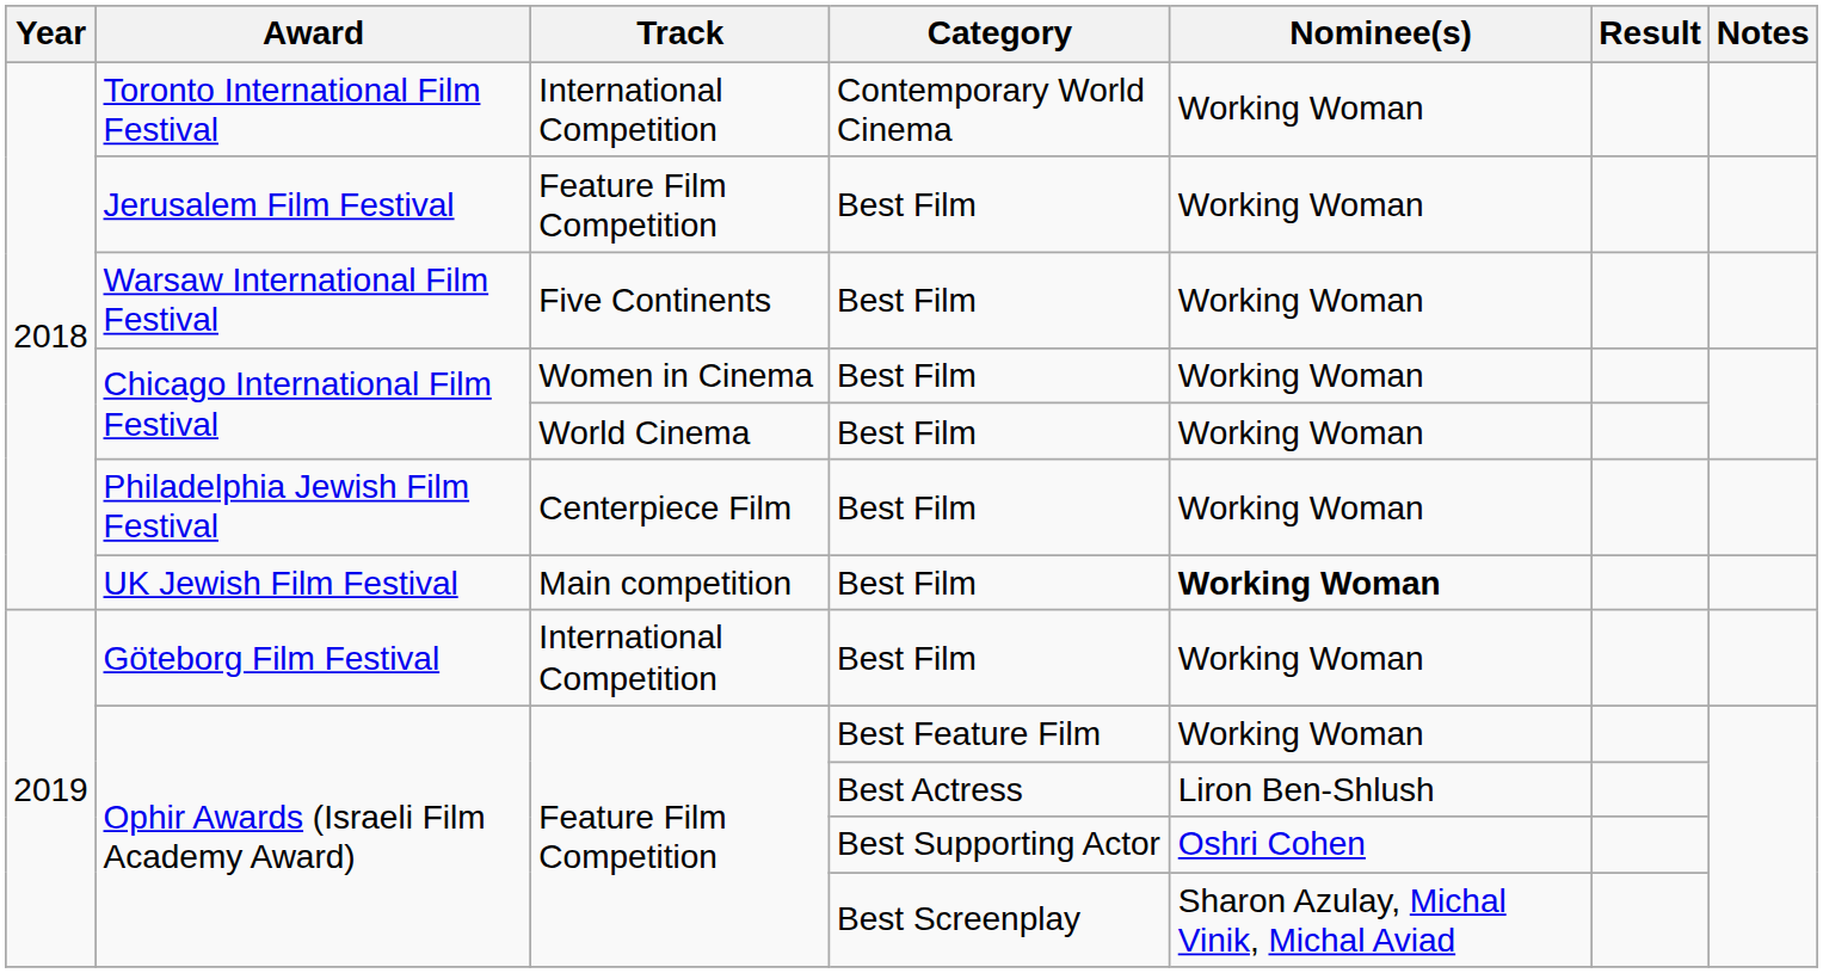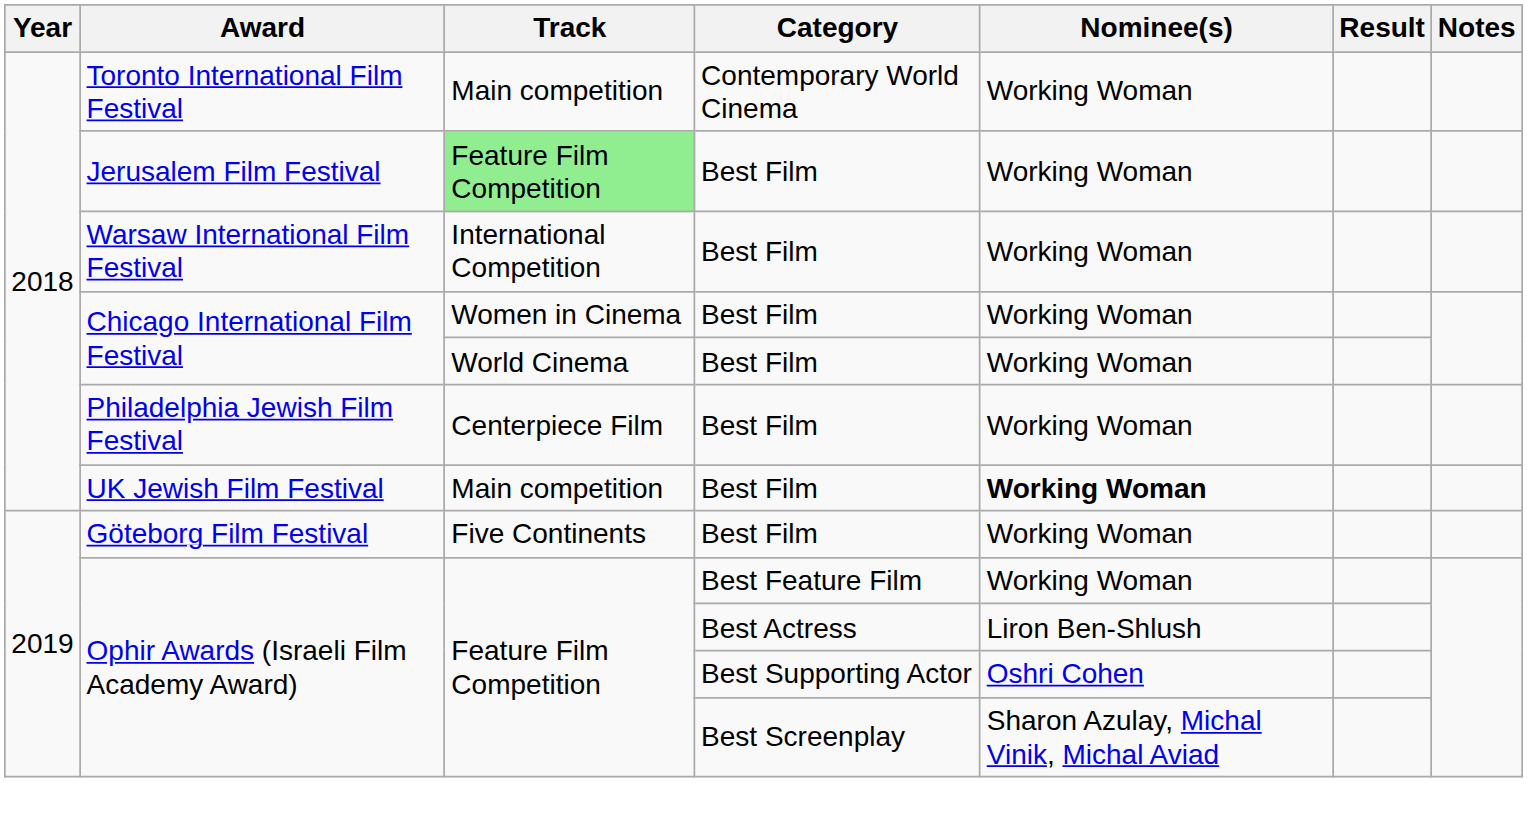Toronto International Film Festival | Track: International Competition -> Main competition
Jerusalem Film Festival | Track: no background -> lightgreen background
Warsaw International Film Festival | Track: Five Continents -> International Competition
Göteborg Film Festival | Track: International Competition -> Five Continents
